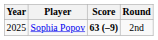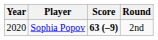Sophia Popov | Year: 2025 -> 2020
